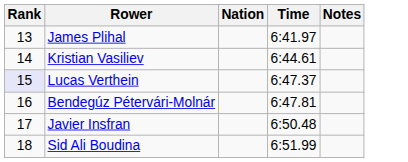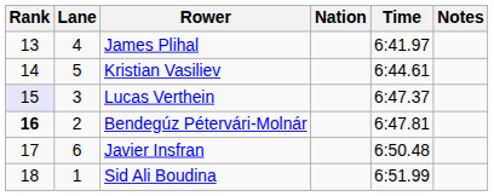+ column: Lane | 4 | 5 | 3 | 2 | 6 | 1
Bendegúz Pétervári-Molnár | Rank: normal -> bold
